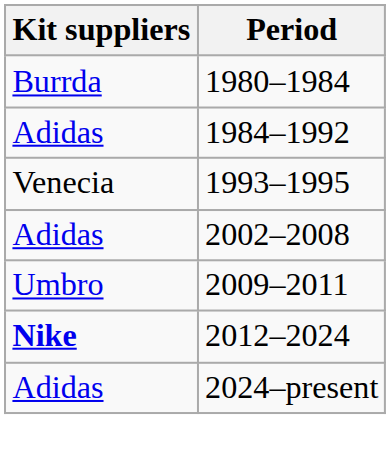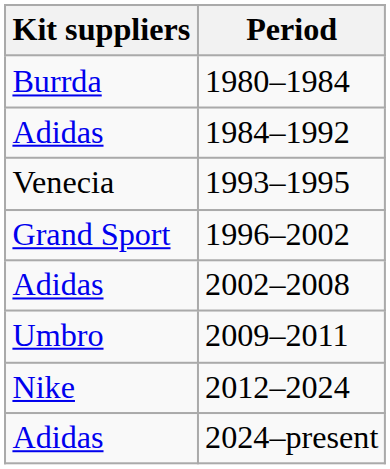+ row: Grand Sport | 1996–2002
2012–2024 | Kit suppliers: bold -> normal
